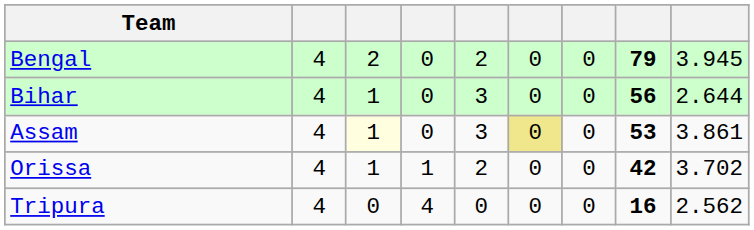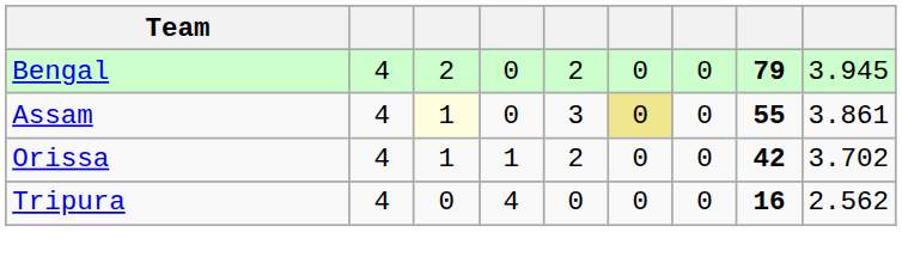- row: Bihar | 4 | 1 | 0 | 3 | 0 | 0 | 56 | 2.644
Assam | column 8: 53 -> 55
